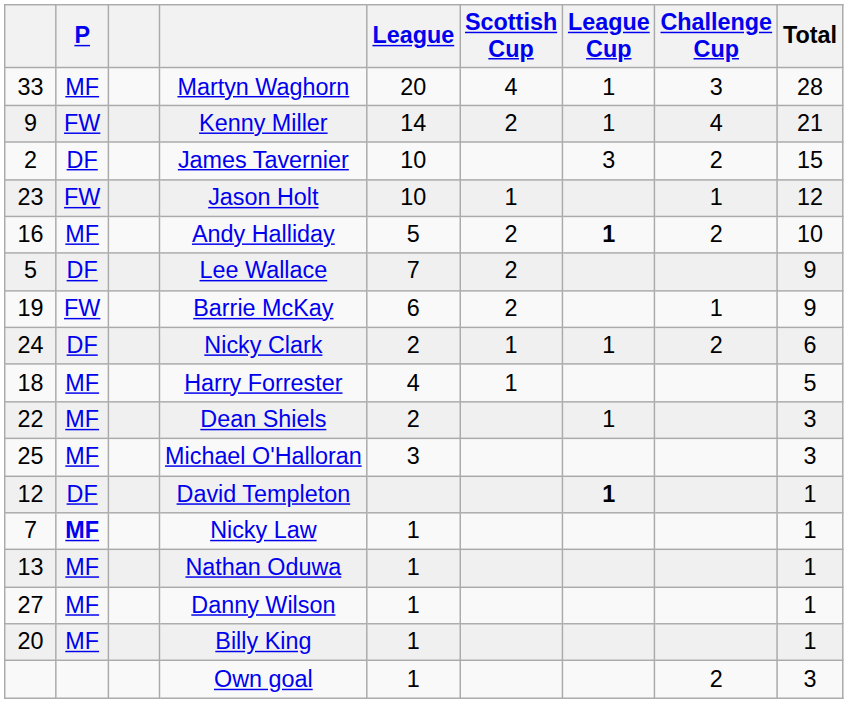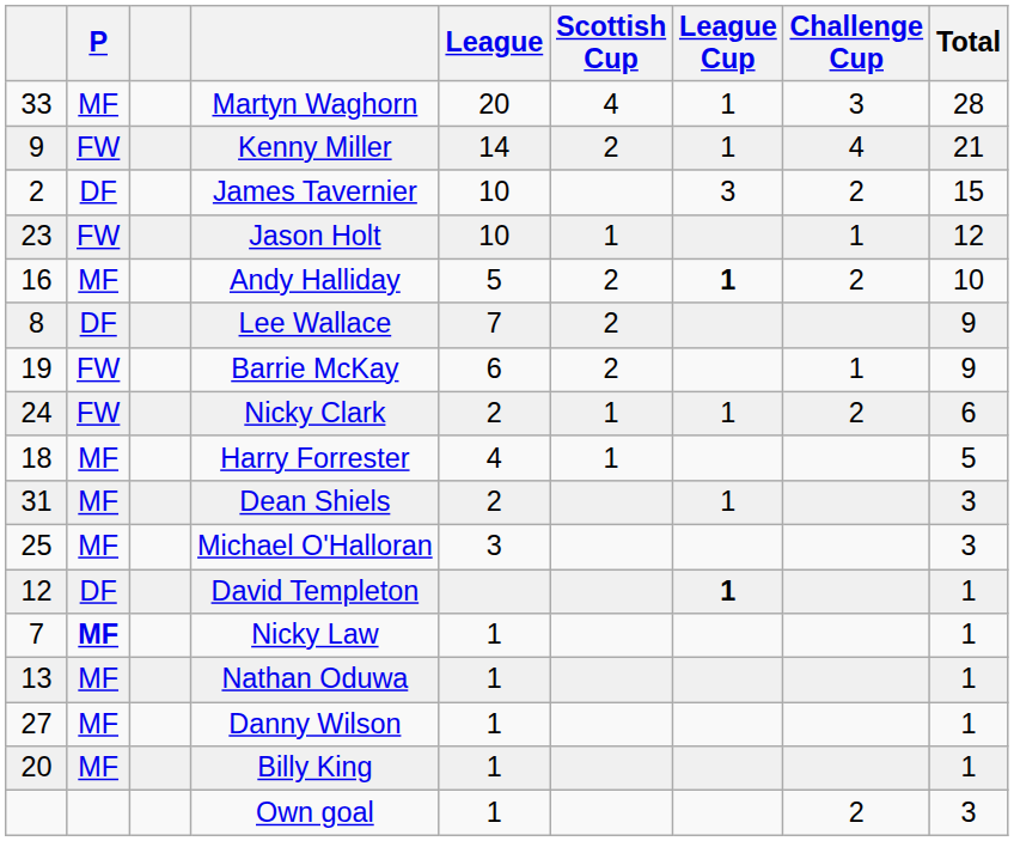Lee Wallace | column 1: 5 -> 8
Nicky Clark | P: DF -> FW
Dean Shiels | column 1: 22 -> 31
